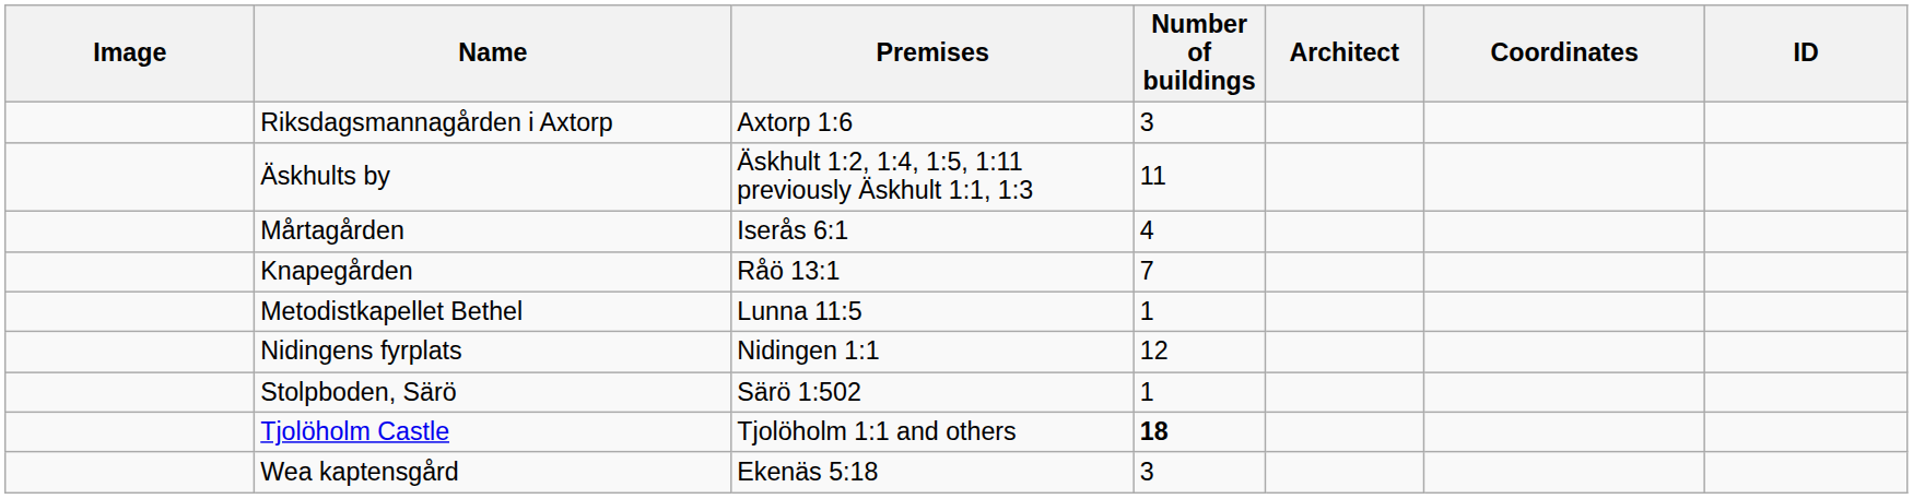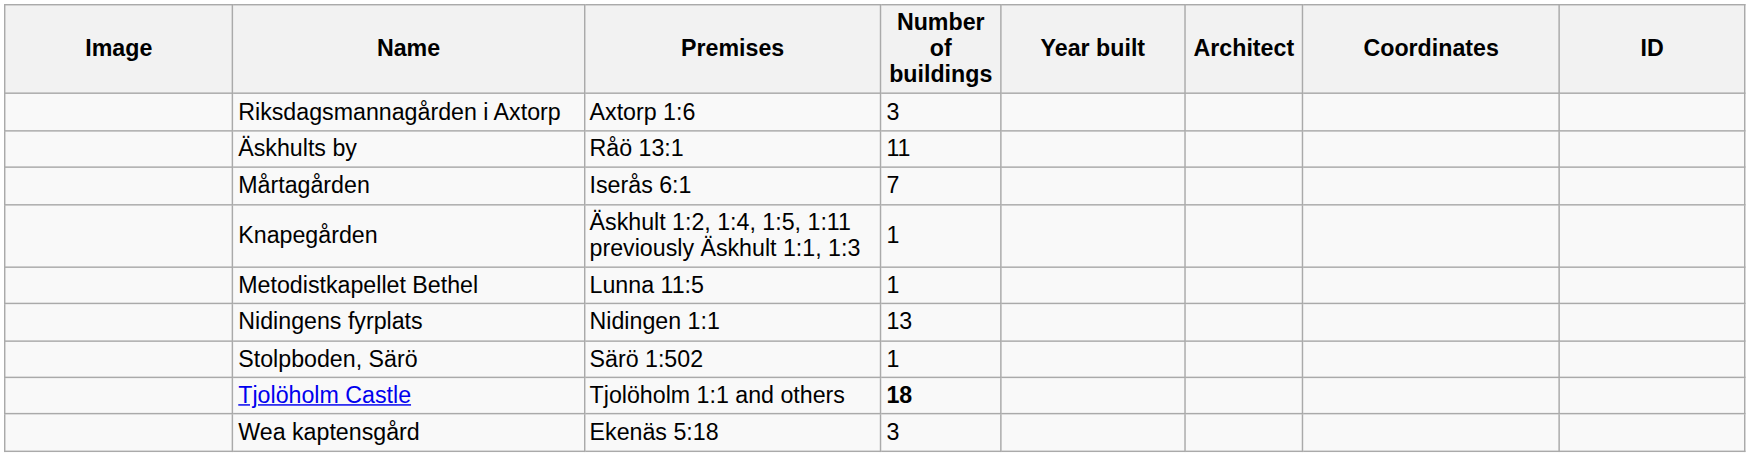+ column: Year built
Äskhults by | Premises: Äskhult 1:2, 1:4, 1:5, 1:11 previously Äskhult 1:1, 1:3 -> Råö 13:1
Mårtagården | Number of buildings: 4 -> 7
Knapegården | Premises: Råö 13:1 -> Äskhult 1:2, 1:4, 1:5, 1:11 previously Äskhult 1:1, 1:3
Knapegården | Number of buildings: 7 -> 1
Nidingens fyrplats | Number of buildings: 12 -> 13
